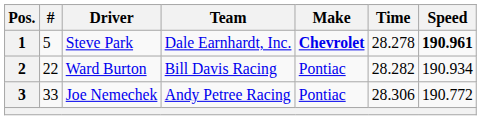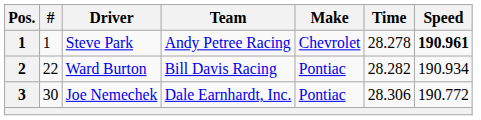Steve Park | #: 5 -> 1
Steve Park | Team: Dale Earnhardt, Inc. -> Andy Petree Racing
Steve Park | Make: bold -> normal
Joe Nemechek | #: 33 -> 30
Joe Nemechek | Team: Andy Petree Racing -> Dale Earnhardt, Inc.
